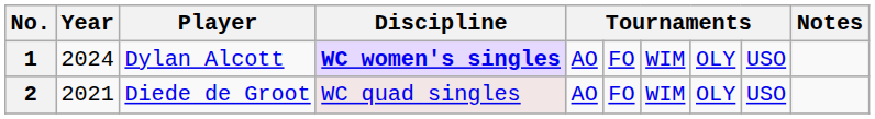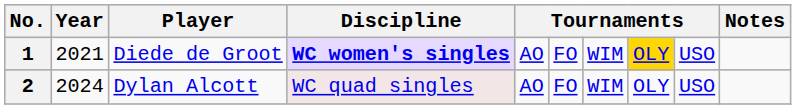1 | Year: 2024 -> 2021
1 | Player: Dylan Alcott -> Diede de Groot
1 | column 8: no background -> gold background
2 | Year: 2021 -> 2024
2 | Player: Diede de Groot -> Dylan Alcott
